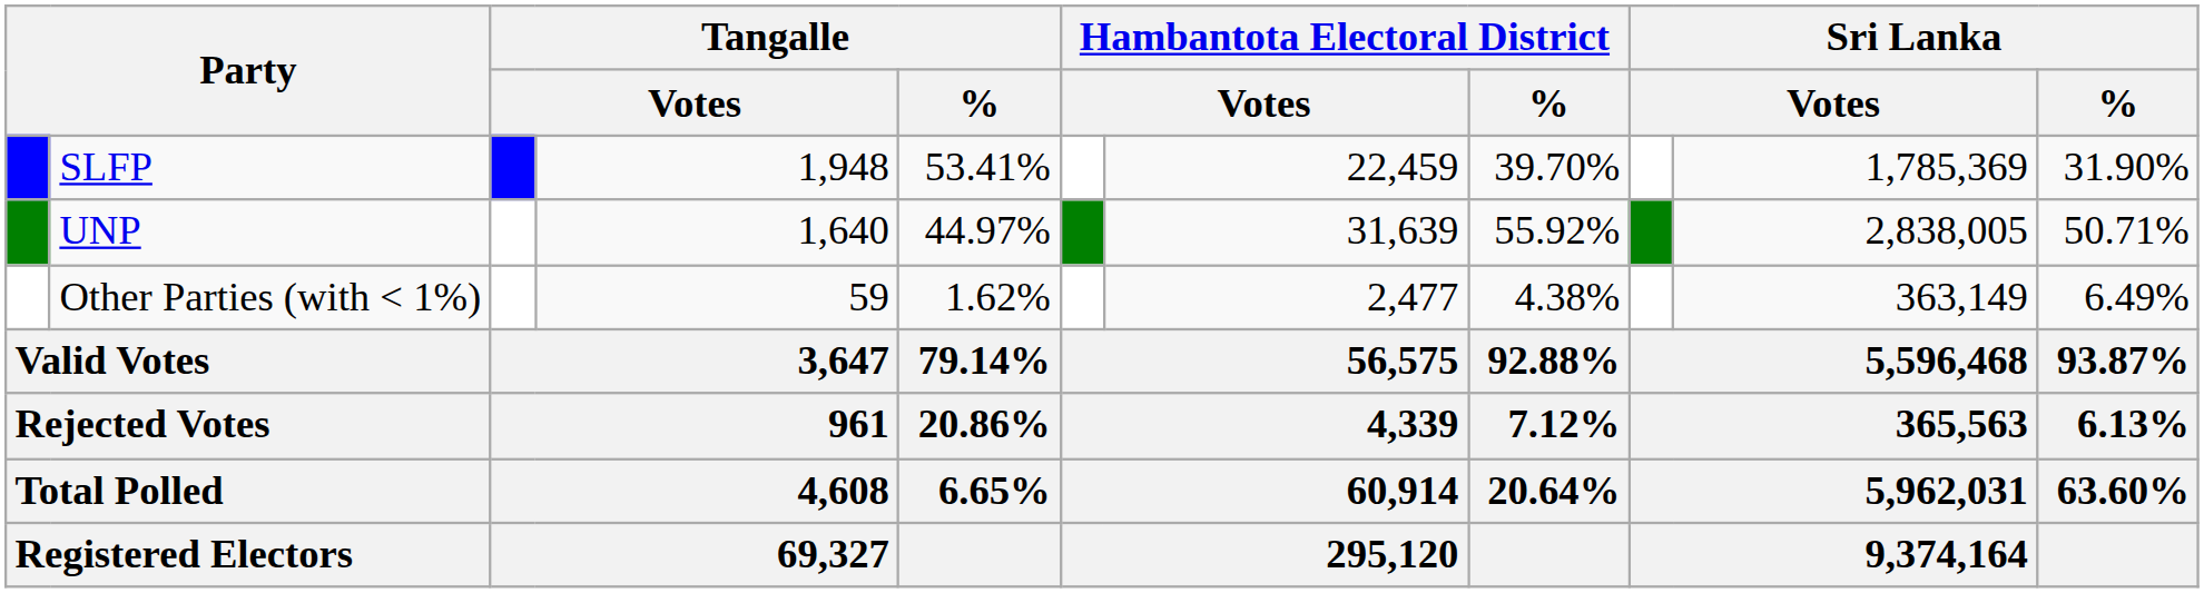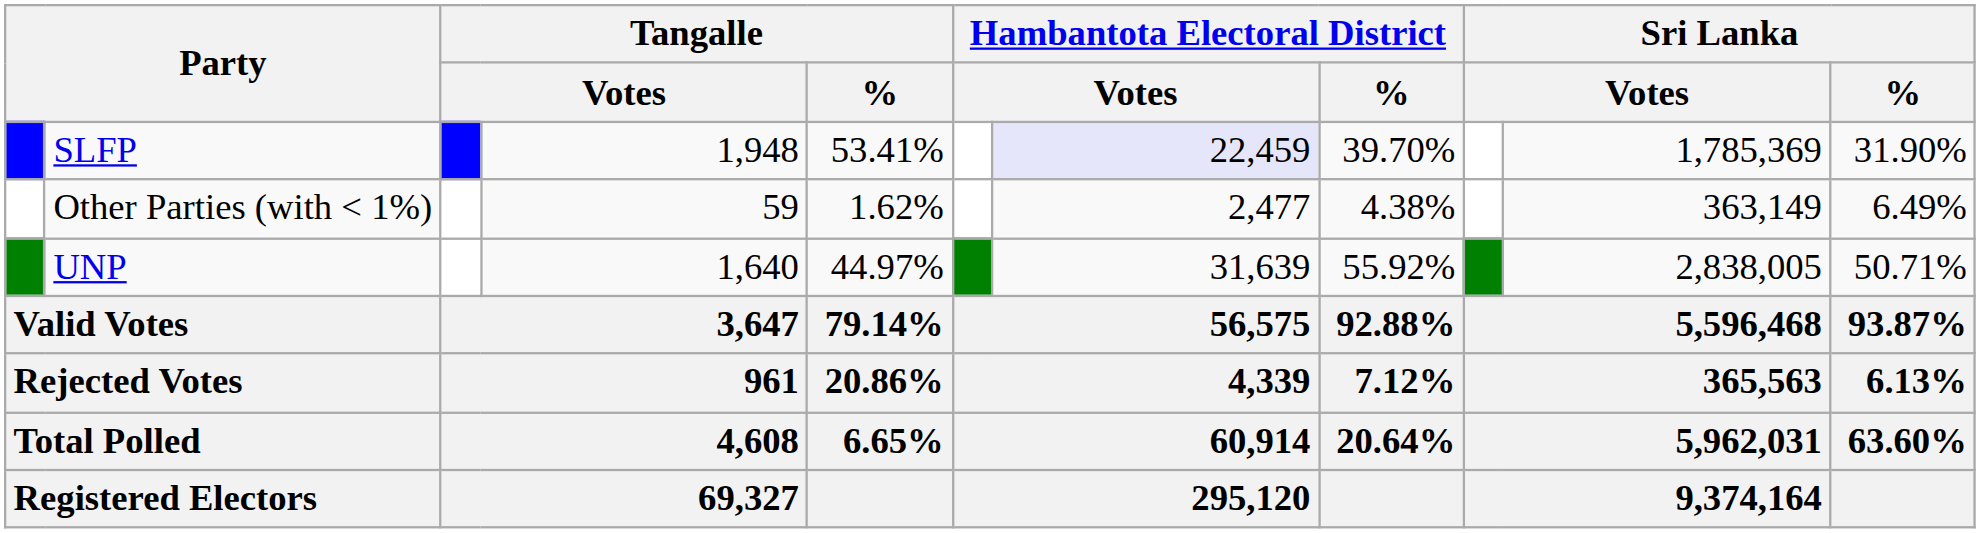SLFP | column 7: no background -> lavender background
rows swapped: UNP <-> Other Parties (with < 1%)
